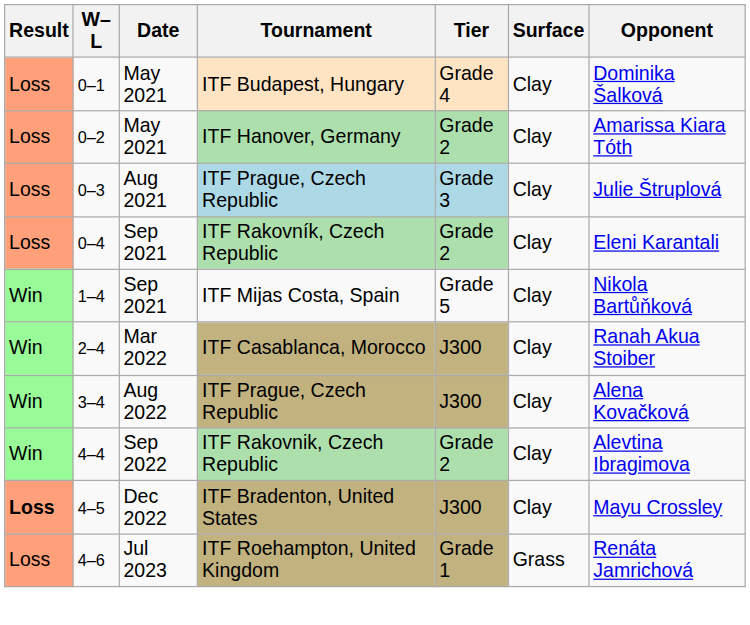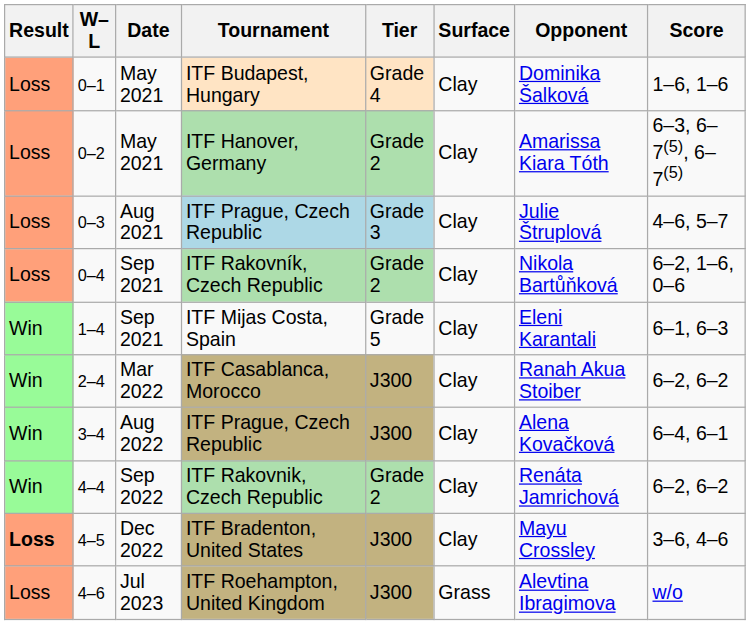+ column: Score | 1–6, 1–6 | 6–3, 6–7(5), 6–7(5) | 4–6, 5–7 | 6–2, 1–6, 0–6 | 6–1, 6–3 | 6–2, 6–2 | 6–4, 6–1 | 6–2, 6–2 | 3–6, 4–6 | w/o
ITF Rakovník, Czech Republic | Opponent: Eleni Karantali -> Nikola Bartůňková
ITF Mijas Costa, Spain | Opponent: Nikola Bartůňková -> Eleni Karantali
ITF Rakovnik, Czech Republic | Opponent: Alevtina Ibragimova -> Renáta Jamrichová
ITF Roehampton, United Kingdom | Tier: Grade 1 -> J300
ITF Roehampton, United Kingdom | Opponent: Renáta Jamrichová -> Alevtina Ibragimova
